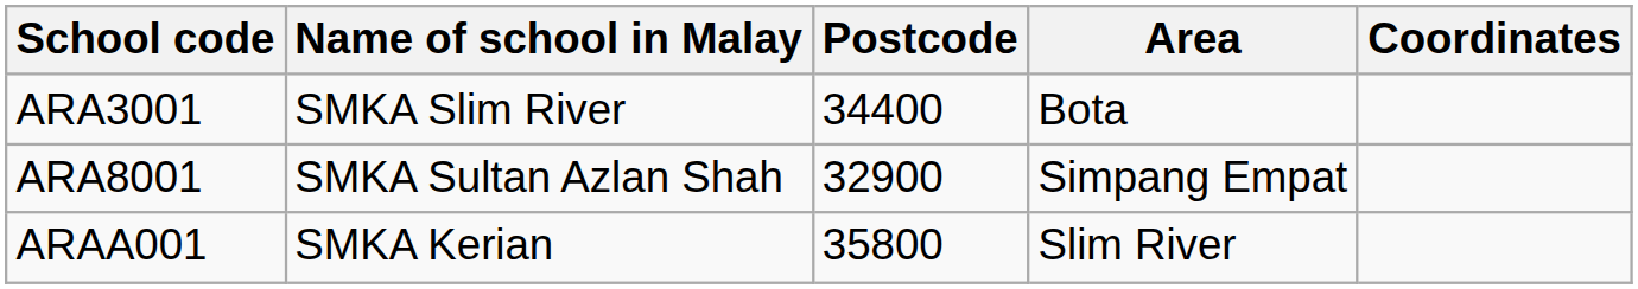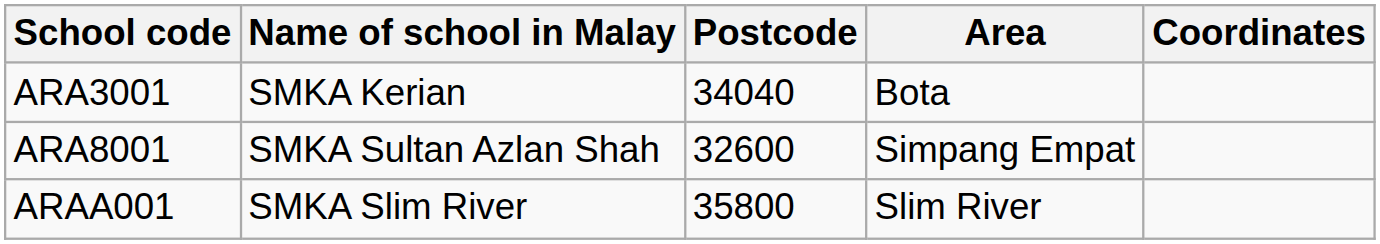ARA3001 | Name of school in Malay: SMKA Slim River -> SMKA Kerian
ARA3001 | Postcode: 34400 -> 34040
ARA8001 | Postcode: 32900 -> 32600
ARAA001 | Name of school in Malay: SMKA Kerian -> SMKA Slim River
